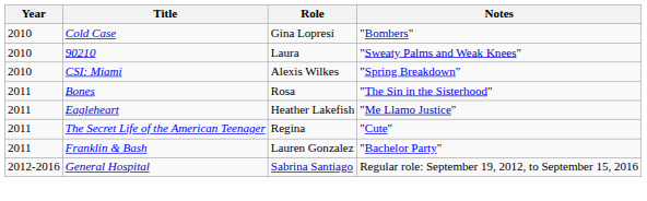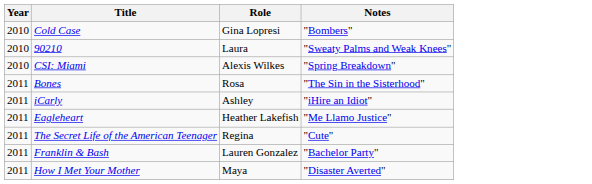+ row: 2011 | iCarly | Ashley | "iHire an Idiot"
+ row: 2011 | How I Met Your Mother | Maya | "Disaster Averted"
- row: 2012-2016 | General Hospital | Sabrina Santiago | Regular role: September 19, 2012, to September 15, 2016
